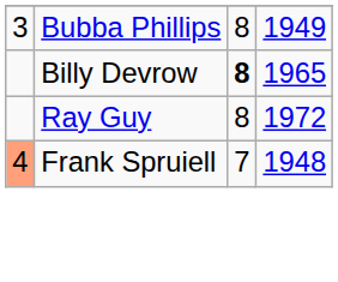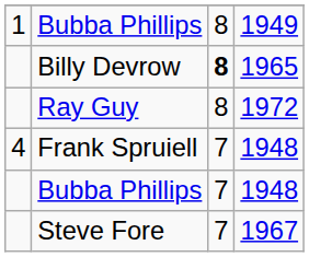Bubba Phillips / 1949 | column 1: 3 -> 1
Frank Spruiell | column 1: lightsalmon background -> no background
+ row: Bubba Phillips | 7 | 1948
+ row: Steve Fore | 7 | 1967
